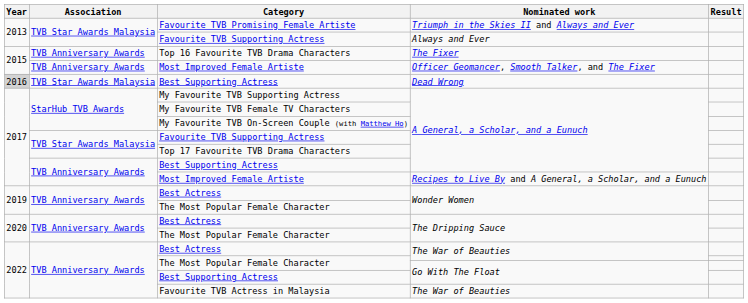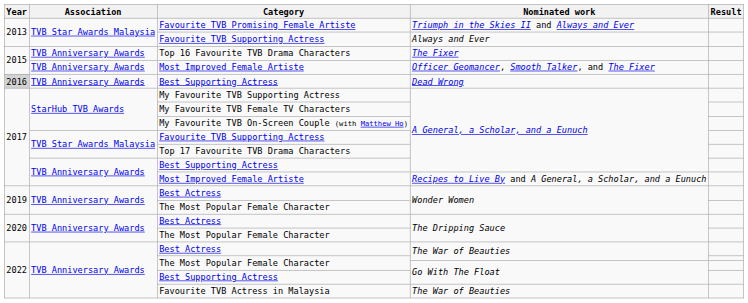Best Supporting Actress / Dead Wrong | Association: TVB Star Awards Malaysia -> TVB Anniversary Awards
